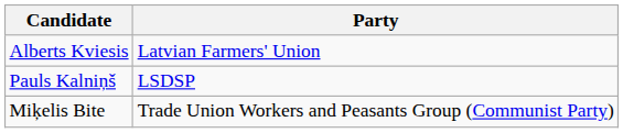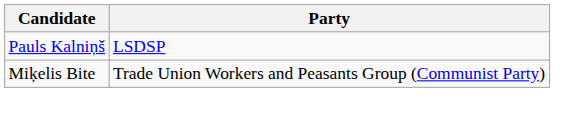- row: Alberts Kviesis | Latvian Farmers' Union
